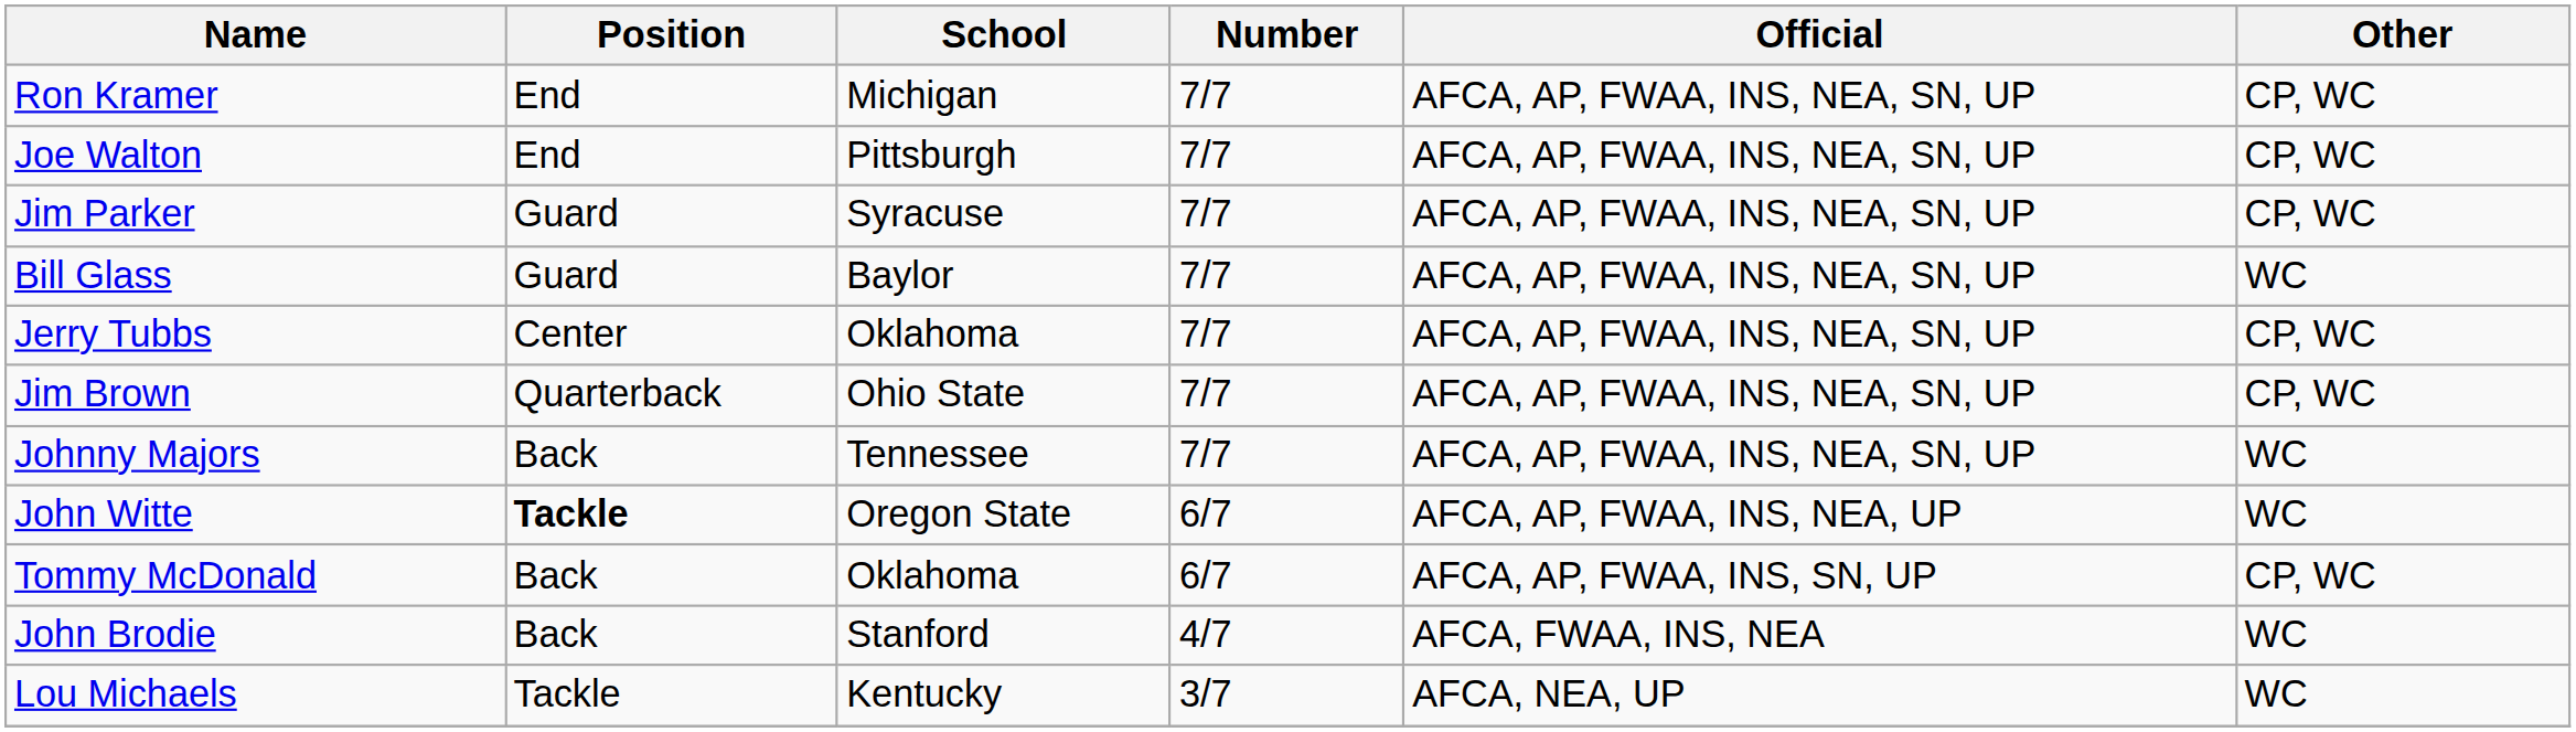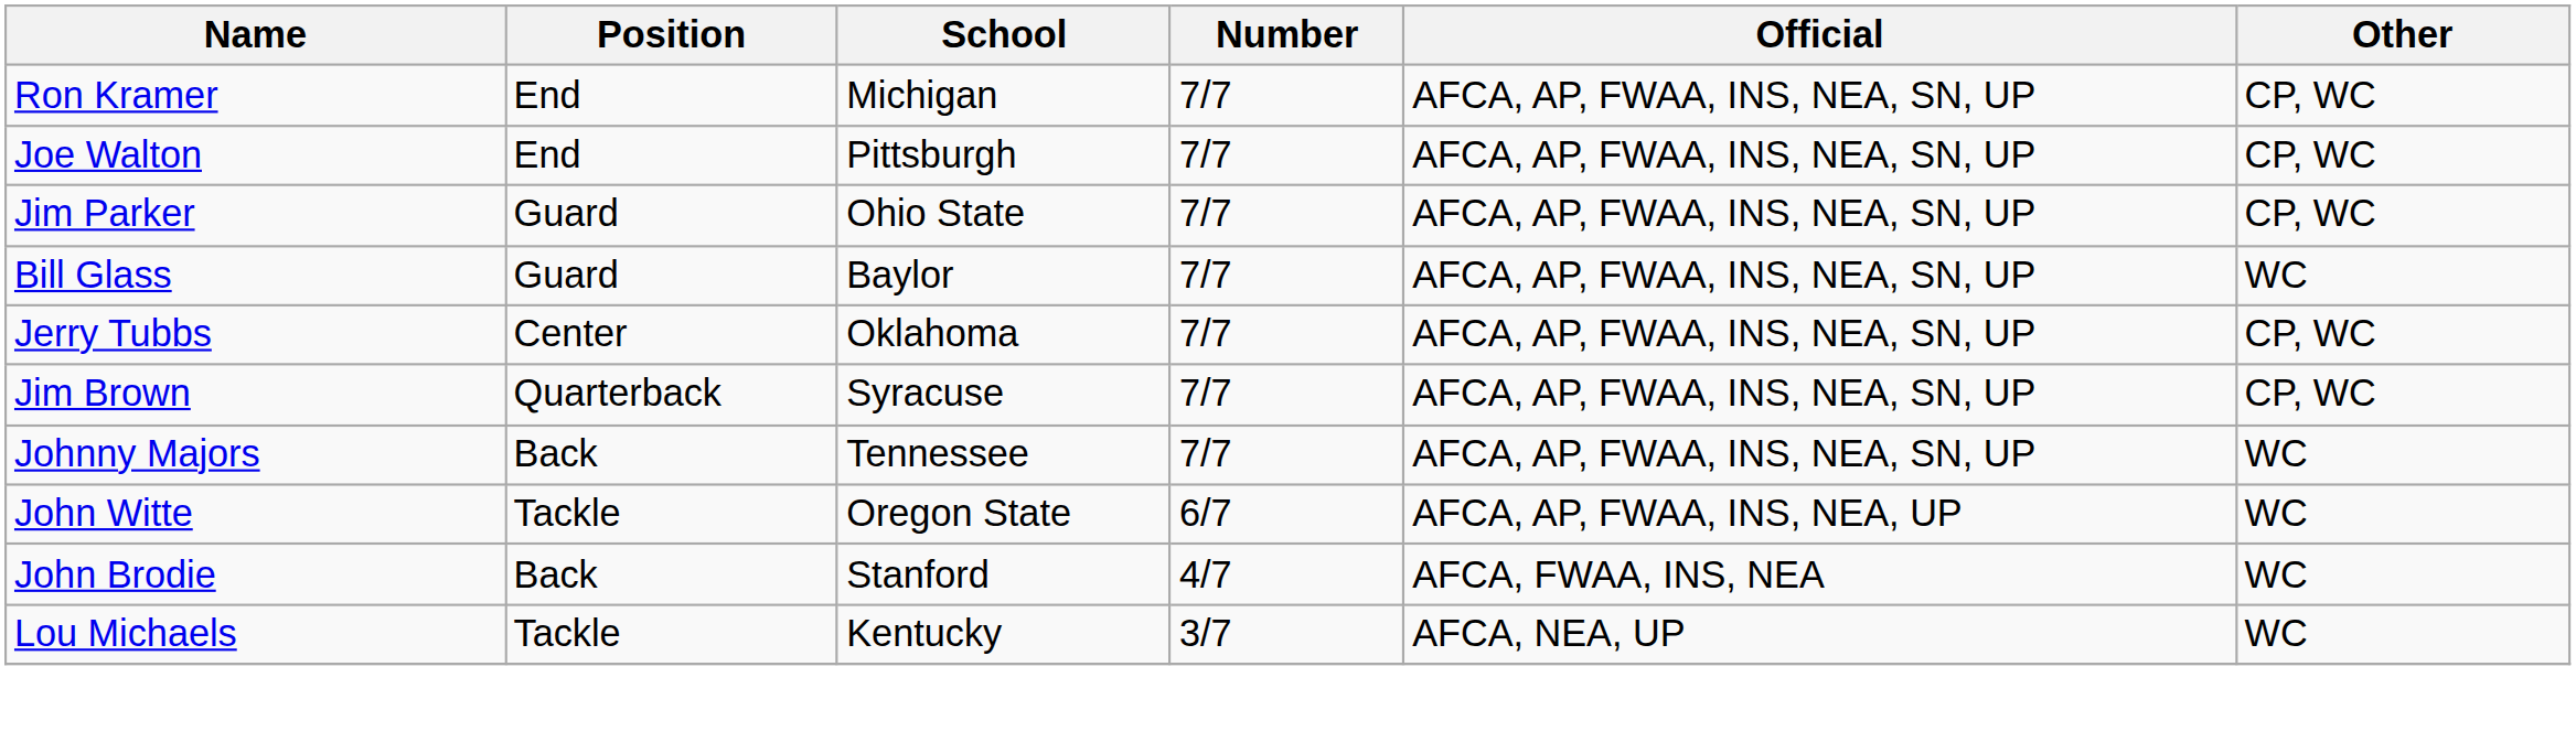Jim Parker | School: Syracuse -> Ohio State
Jim Brown | School: Ohio State -> Syracuse
John Witte | Position: bold -> normal
- row: Tommy McDonald | Back | Oklahoma | 6/7 | AFCA, AP, FWAA, INS, SN, UP | CP, WC
